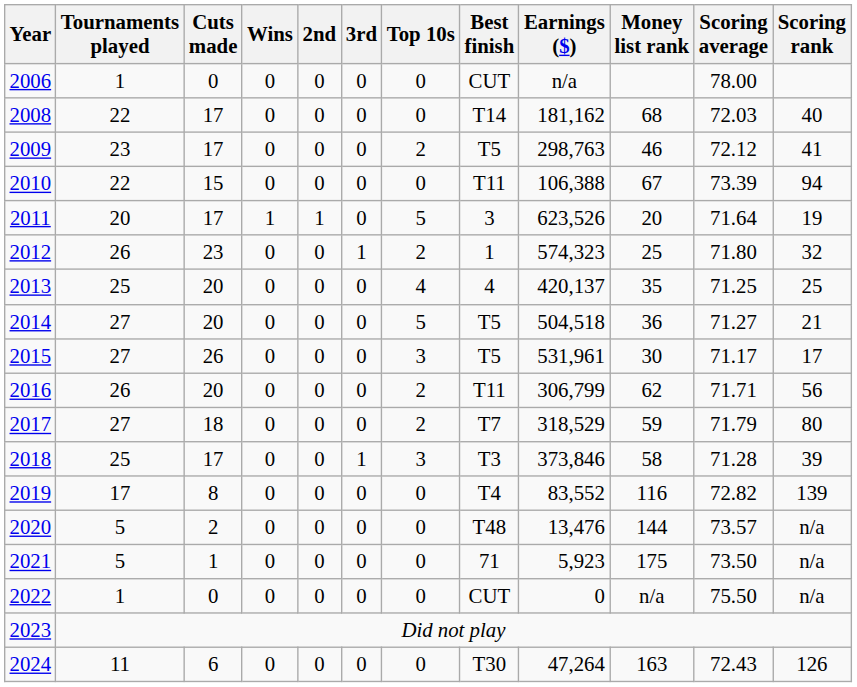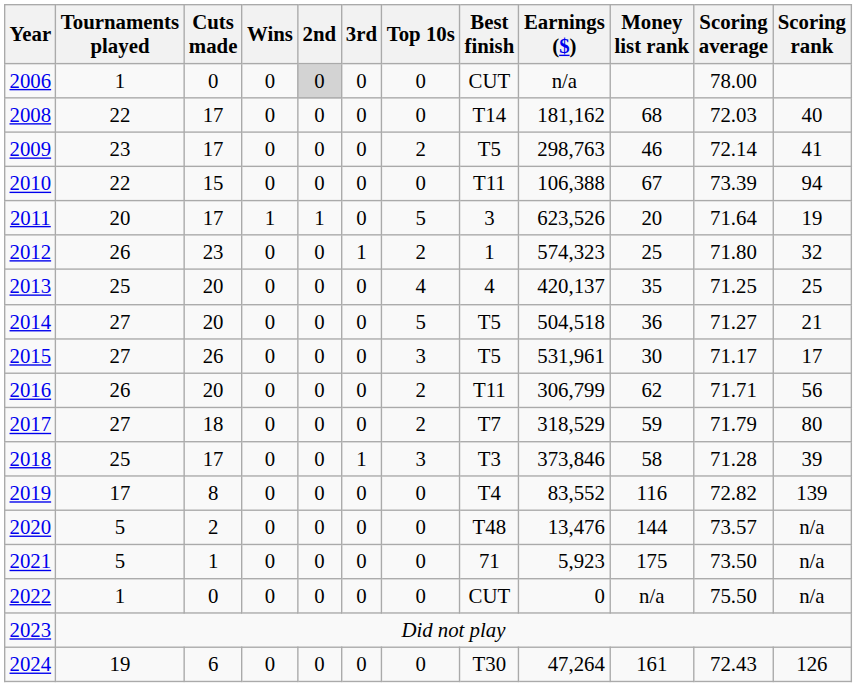2006 | 2nd: no background -> lightgrey background
2009 | Scoring average: 72.12 -> 72.14
2024 | Tournaments played: 11 -> 19
2024 | Money list rank: 163 -> 161
